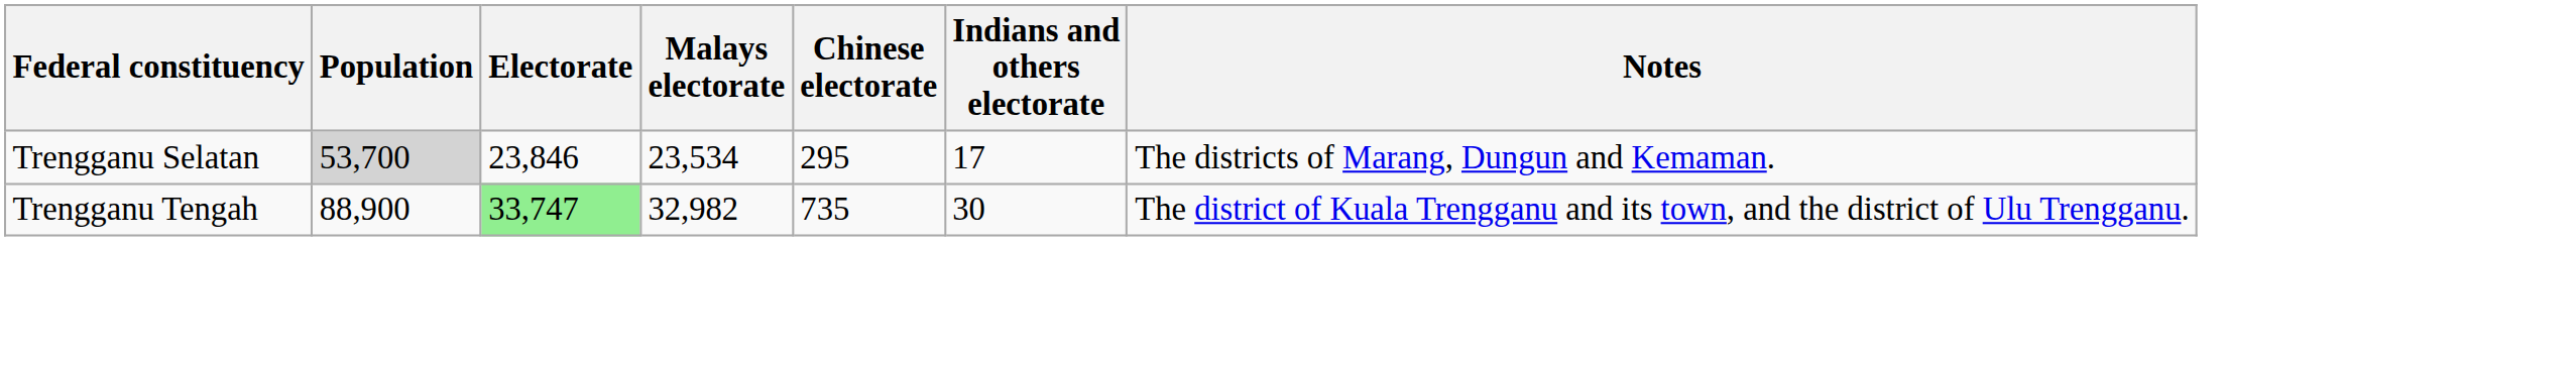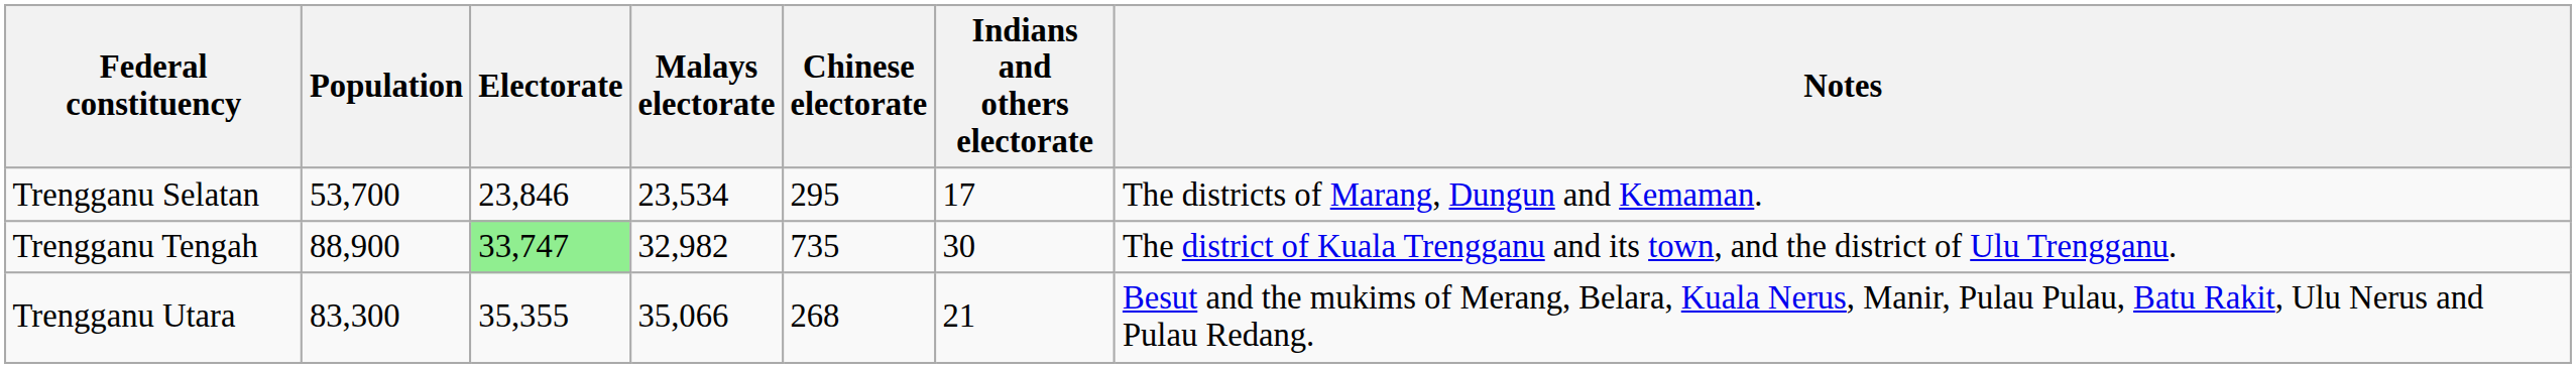Trengganu Selatan | Population: lightgrey background -> no background
+ row: Trengganu Utara | 83,300 | 35,355 | 35,066 | 268 | 21 | Besut and the mukims of Merang, Belara, Kuala Nerus, Manir, Pulau Pulau, Batu Rakit, Ulu Nerus and Pulau Redang.
